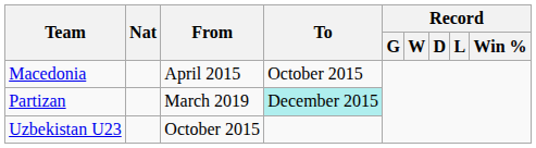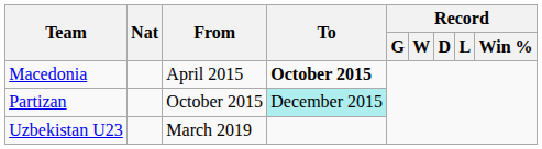Macedonia | To: normal -> bold
Partizan | From: March 2019 -> October 2015
Uzbekistan U23 | From: October 2015 -> March 2019
